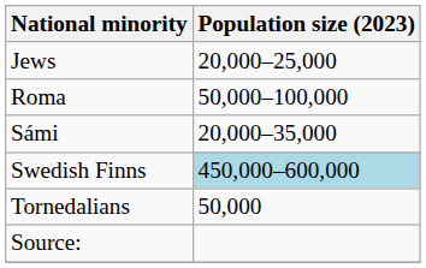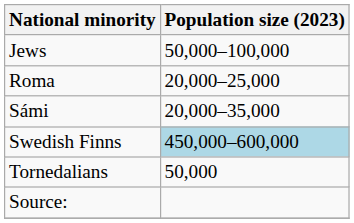Jews | Population size (2023): 20,000–25,000 -> 50,000–100,000
Roma | Population size (2023): 50,000–100,000 -> 20,000–25,000
